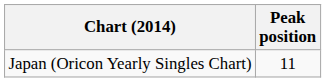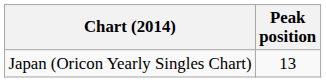Japan (Oricon Yearly Singles Chart) | Peak position: 11 -> 13
